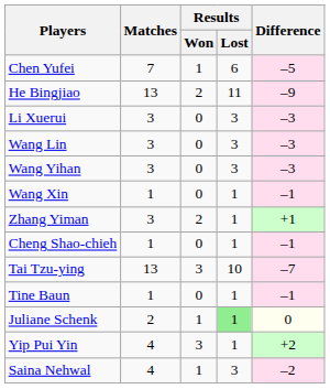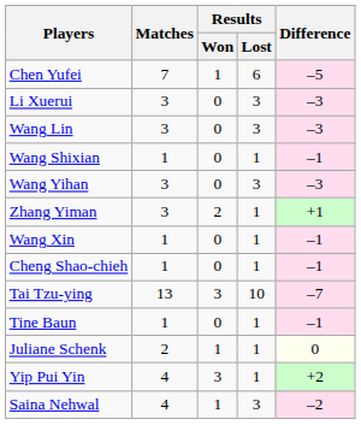- row: He Bingjiao | 13 | 2 | 11 | –9
+ row: Wang Shixian | 1 | 0 | 1 | –1
rows swapped: Wang Xin <-> Zhang Yiman
Juliane Schenk | Results / Lost: lightgreen background -> no background
